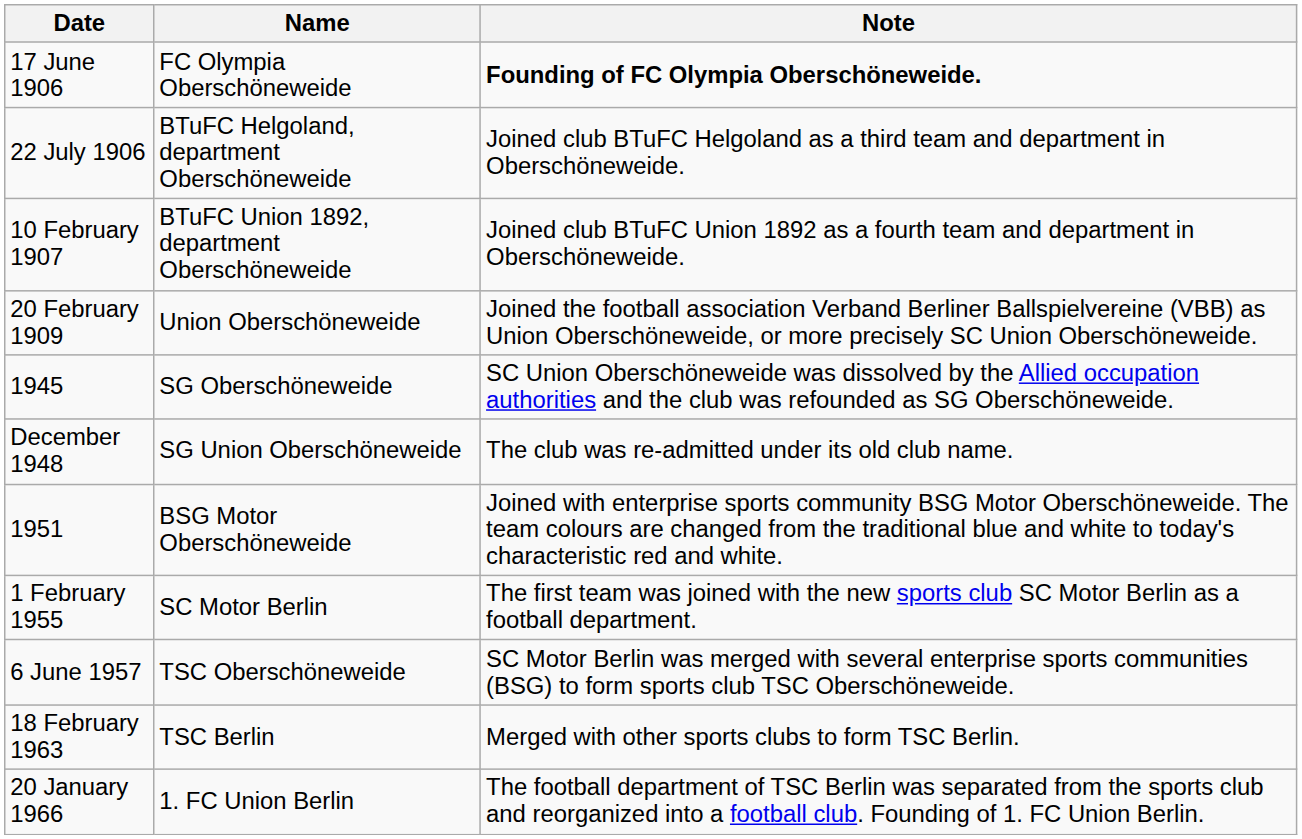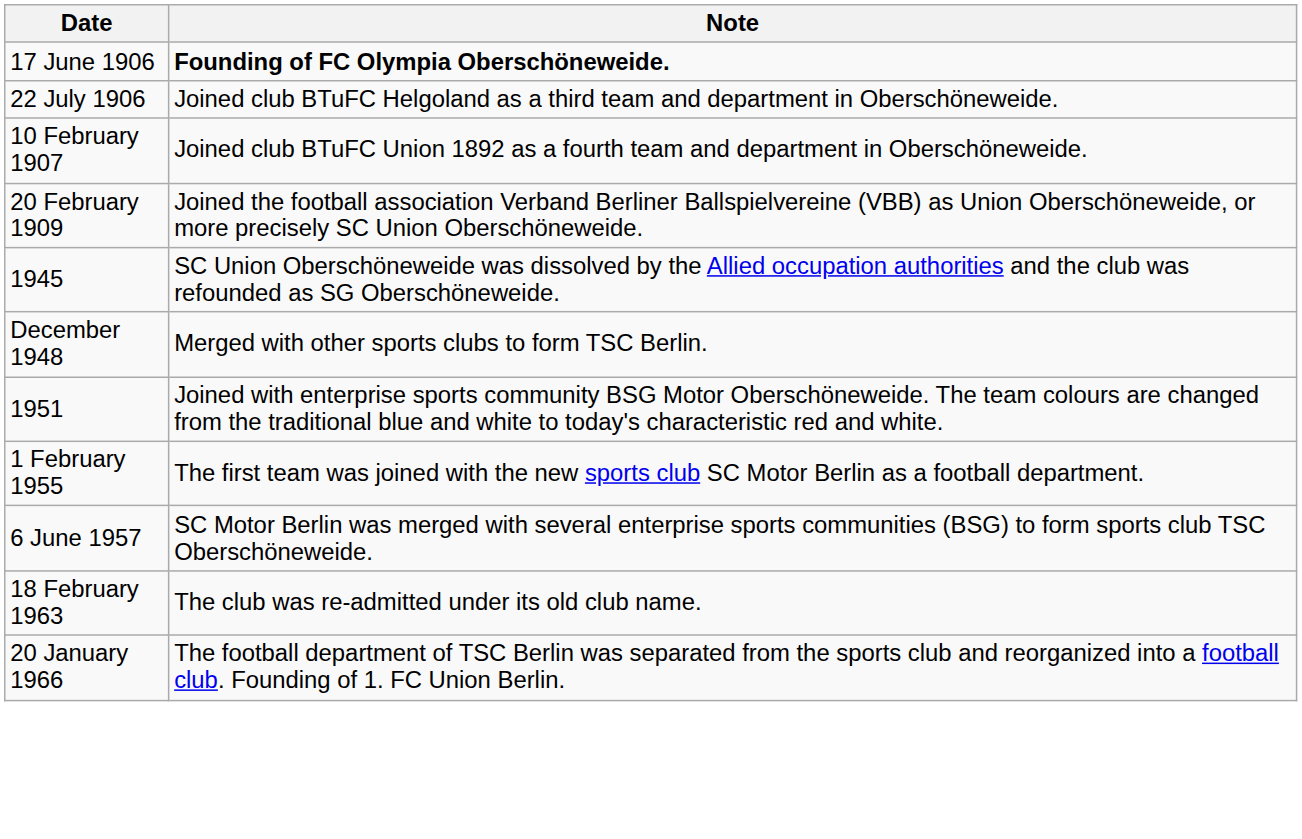- column: Name | FC Olympia Oberschöneweide | BTuFC Helgoland, department Oberschöneweide | BTuFC Union 1892, department Oberschöneweide | Union Oberschöneweide | SG Oberschöneweide | SG Union Oberschöneweide | BSG Motor Oberschöneweide | SC Motor Berlin | TSC Oberschöneweide | TSC Berlin | 1. FC Union Berlin
December 1948 | Note: The club was re-admitted under its old club name. -> Merged with other sports clubs to form TSC Berlin.
18 February 1963 | Note: Merged with other sports clubs to form TSC Berlin. -> The club was re-admitted under its old club name.
